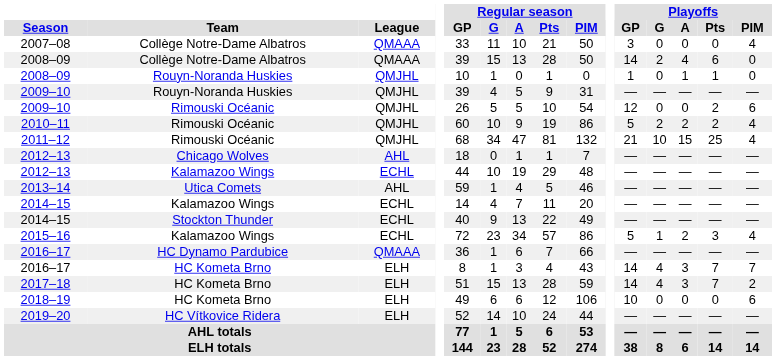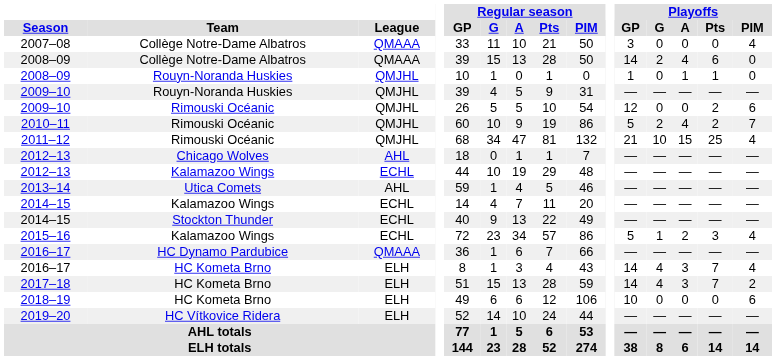2010–11 | Playoffs / A: 2 -> 4
2010–11 | Playoffs / PIM: 4 -> 7
2016–17 / HC Kometa Brno | Playoffs / PIM: 7 -> 4
